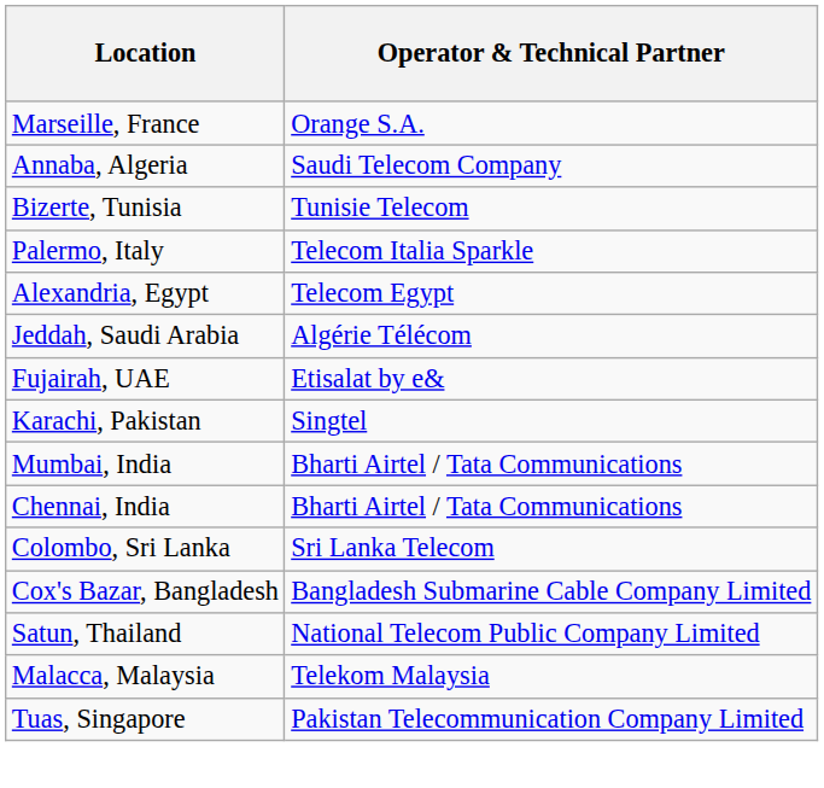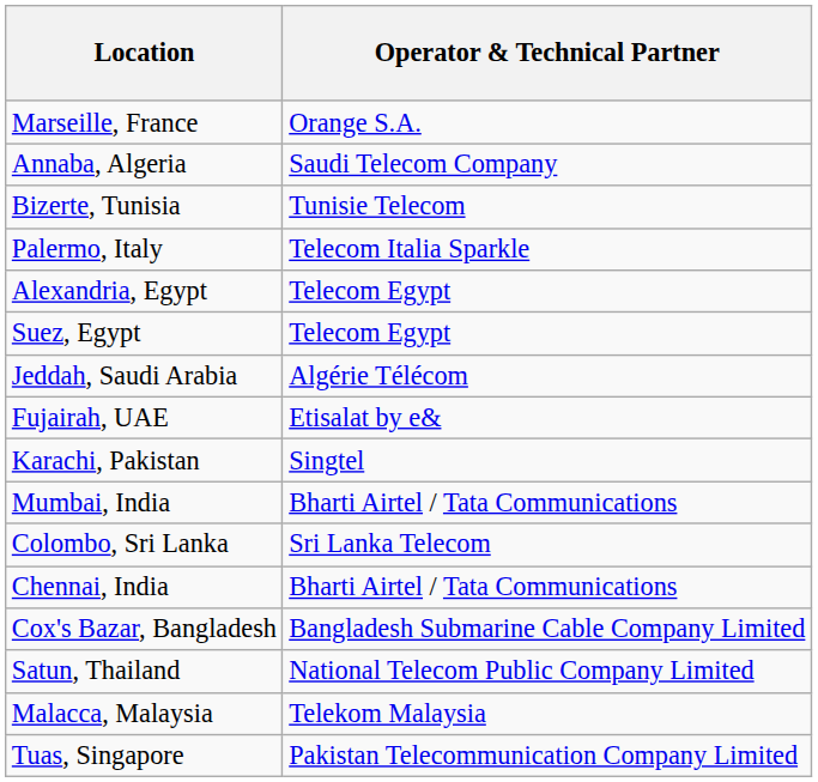+ row: Suez, Egypt | Telecom Egypt
rows swapped: Colombo, Sri Lanka <-> Chennai, India
